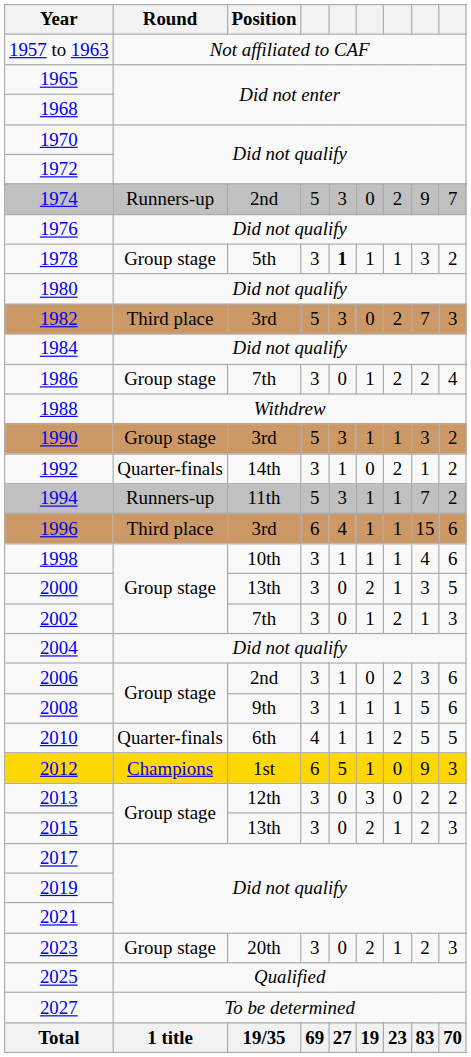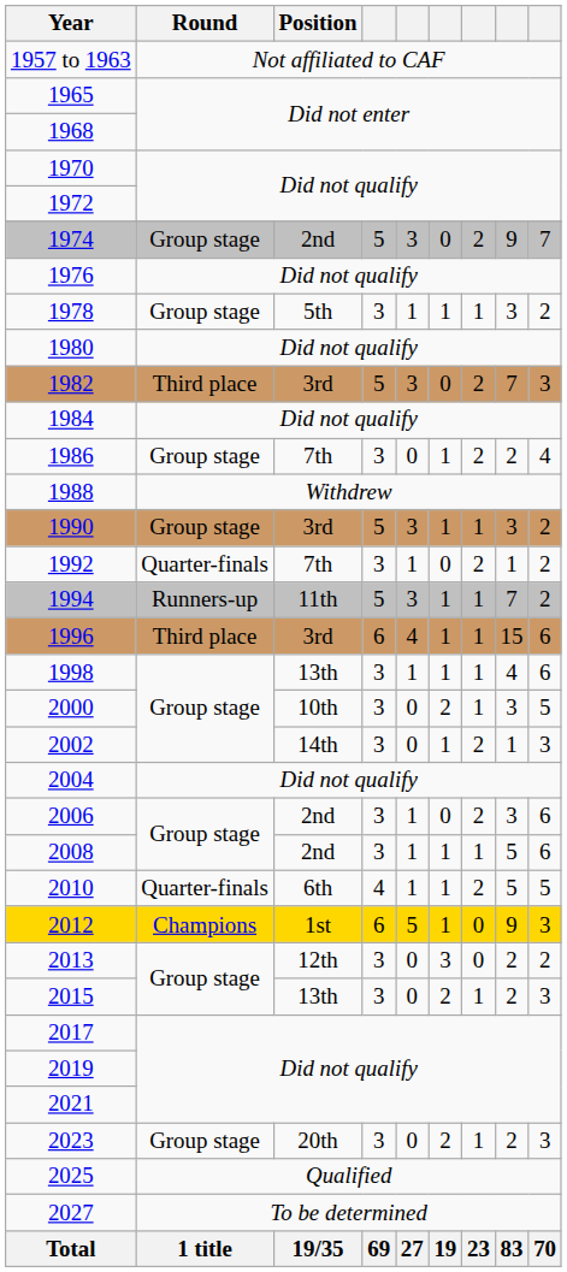1974 | Round: Runners-up -> Group stage
1978 | column 5: bold -> normal
1992 | Position: 14th -> 7th
1998 | Position: 10th -> 13th
2000 | Position: 13th -> 10th
2002 | Position: 7th -> 14th
2008 | Position: 9th -> 2nd
